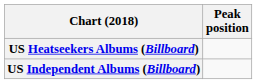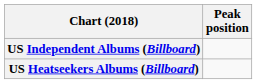rows swapped: US Heatseekers Albums (Billboard) <-> US Independent Albums (Billboard)
